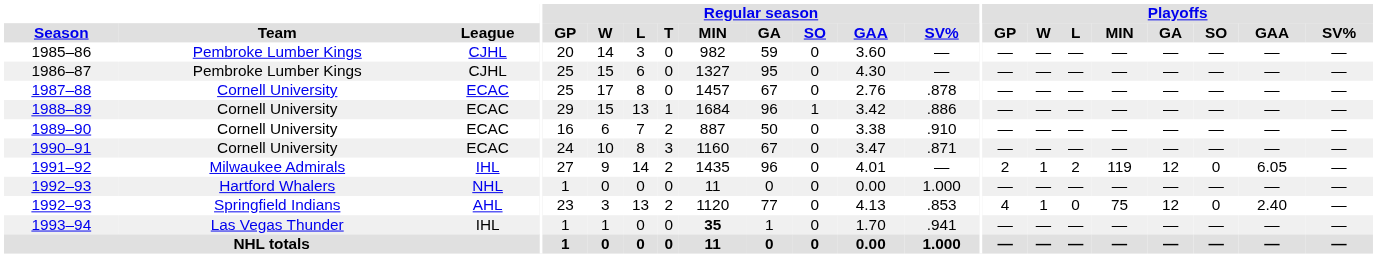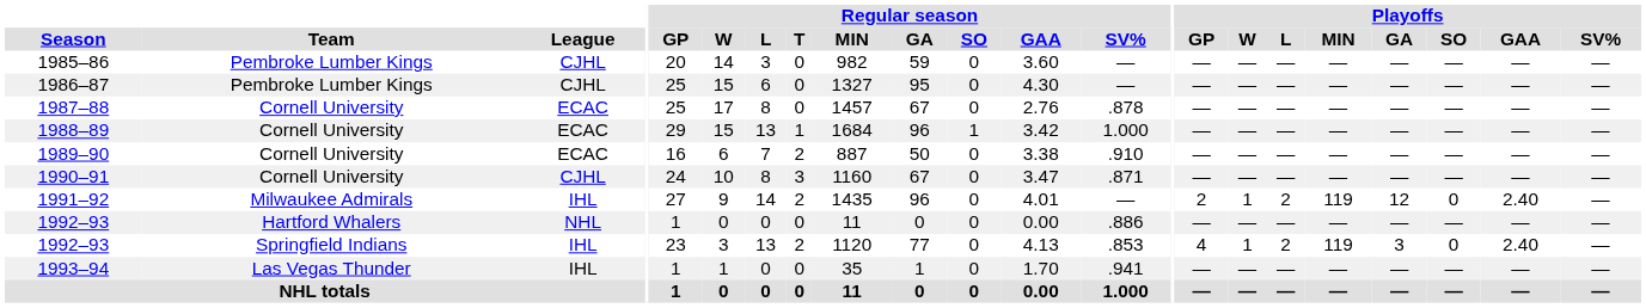1988–89 | Regular season / SV%: .886 -> 1.000
1990–91 | League: ECAC -> CJHL
1991–92 | Playoffs / GAA: 6.05 -> 2.40
1992–93 / Hartford Whalers | Regular season / SV%: 1.000 -> .886
1992–93 / Springfield Indians | League: AHL -> IHL
1992–93 / Springfield Indians | Playoffs / L: 0 -> 2
1992–93 / Springfield Indians | Playoffs / MIN: 75 -> 119
1992–93 / Springfield Indians | Playoffs / GA: 12 -> 3
1993–94 | Regular season / MIN: bold -> normal
